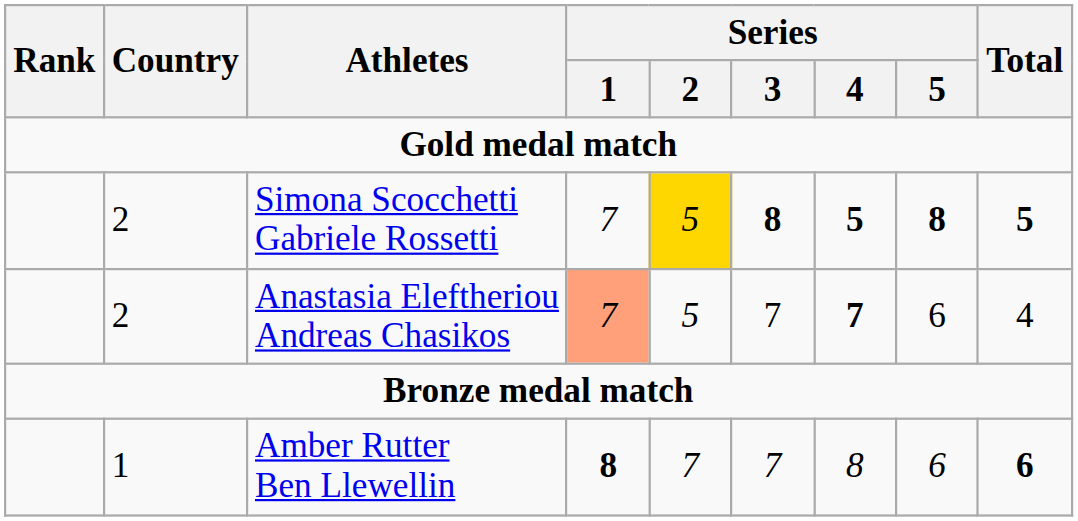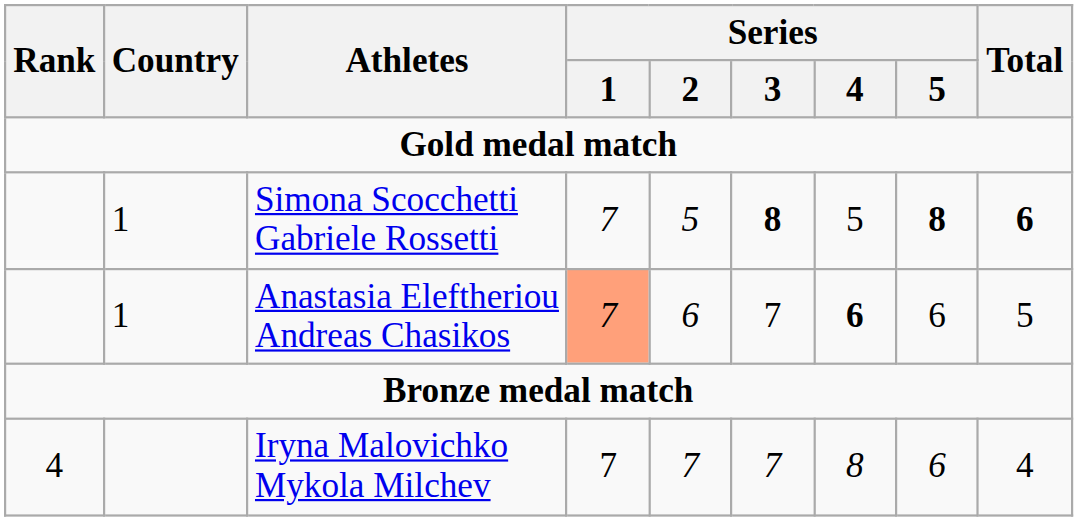Simona Scocchetti Gabriele Rossetti | Country: 2 -> 1
Simona Scocchetti Gabriele Rossetti | Series / 2: gold background -> no background
Simona Scocchetti Gabriele Rossetti | Series / 4: bold -> normal
Simona Scocchetti Gabriele Rossetti | Total: 5 -> 6
Anastasia Eleftheriou Andreas Chasikos | Country: 2 -> 1
Anastasia Eleftheriou Andreas Chasikos | Series / 2: 5 -> 6
Anastasia Eleftheriou Andreas Chasikos | Series / 4: 7 -> 6
Anastasia Eleftheriou Andreas Chasikos | Total: 4 -> 5
- row: 1 | Amber Rutter Ben Llewellin | 8 | 7 | 7 | 8 | 6 | 6
+ row: 4 | Iryna Malovichko Mykola Milchev | 7 | 7 | 7 | 8 | 6 | 4
